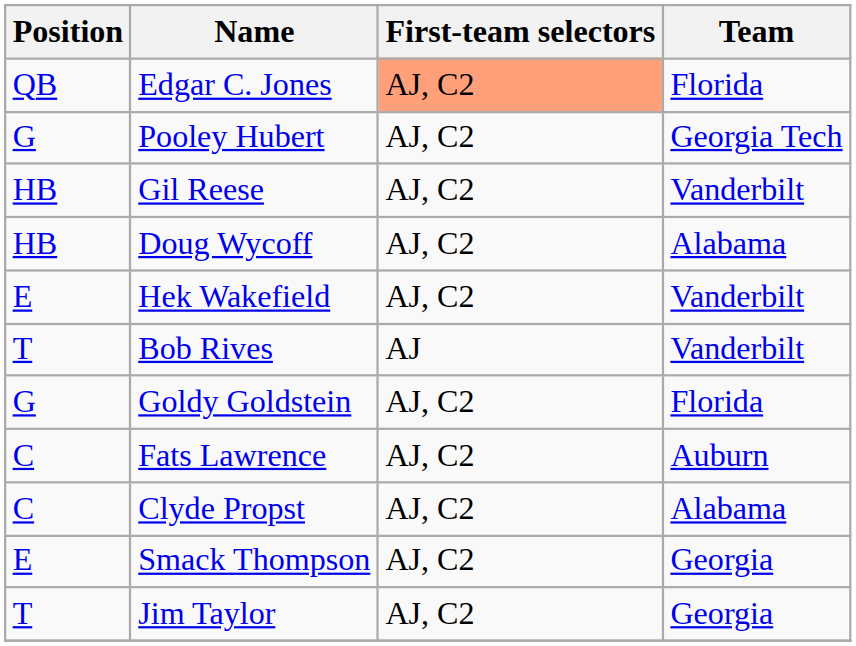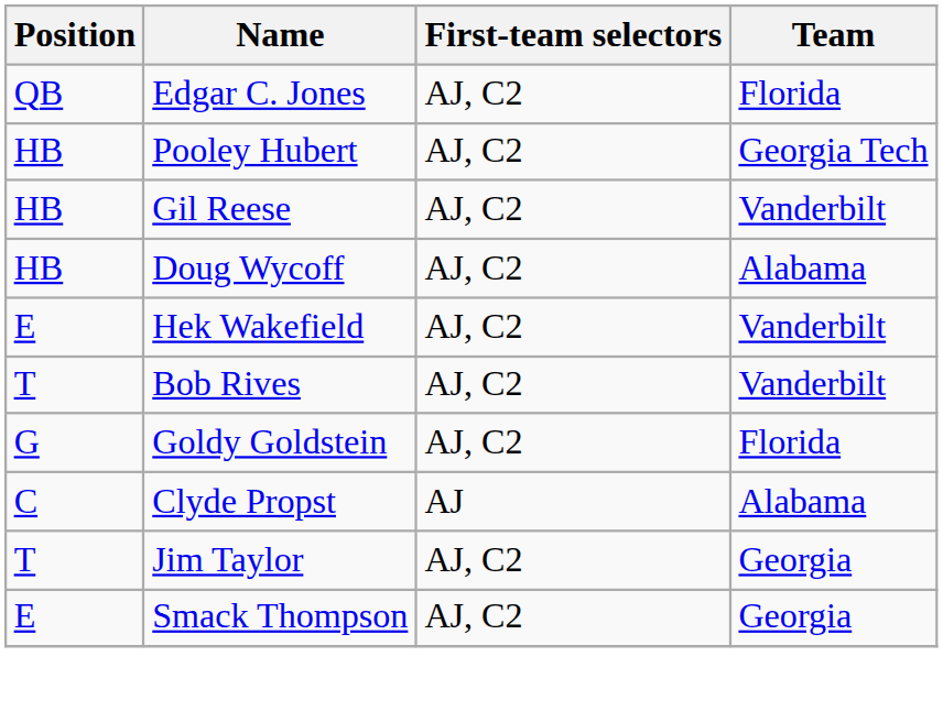Edgar C. Jones | First-team selectors: lightsalmon background -> no background
Pooley Hubert | Position: G -> HB
Bob Rives | First-team selectors: AJ -> AJ, C2
- row: C | Fats Lawrence | AJ, C2 | Auburn
Clyde Propst | First-team selectors: AJ, C2 -> AJ
rows swapped: Jim Taylor <-> Smack Thompson
